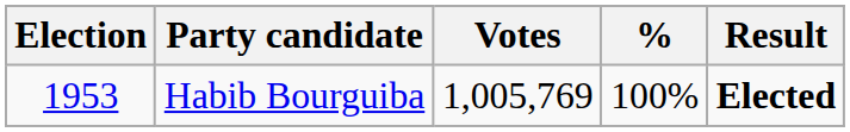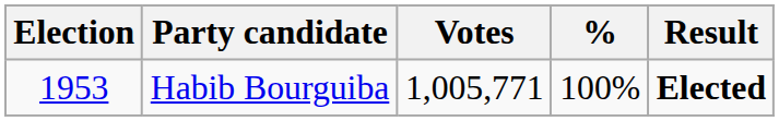Habib Bourguiba | Votes: 1,005,769 -> 1,005,771
